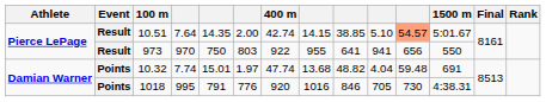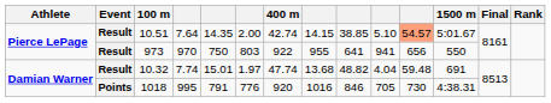10.32 | Event: Points -> Result
